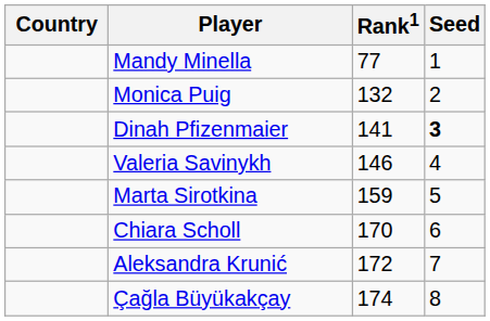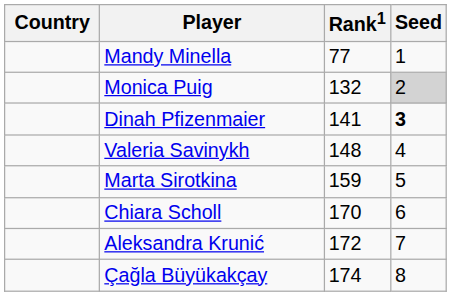Monica Puig | Seed: no background -> lightgrey background
Valeria Savinykh | Rank1: 146 -> 148
